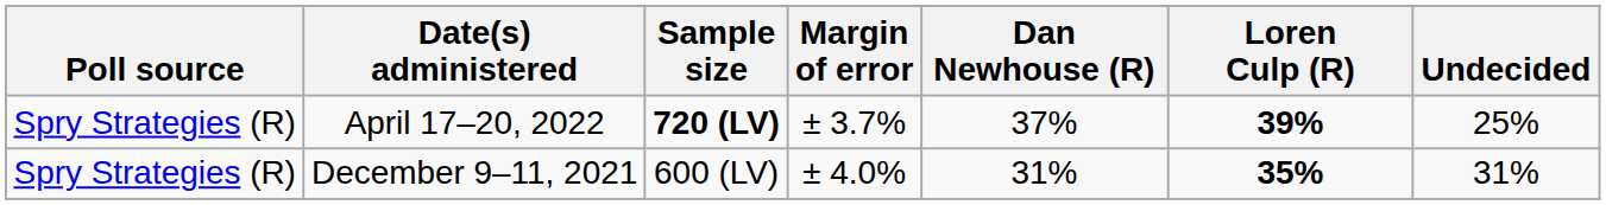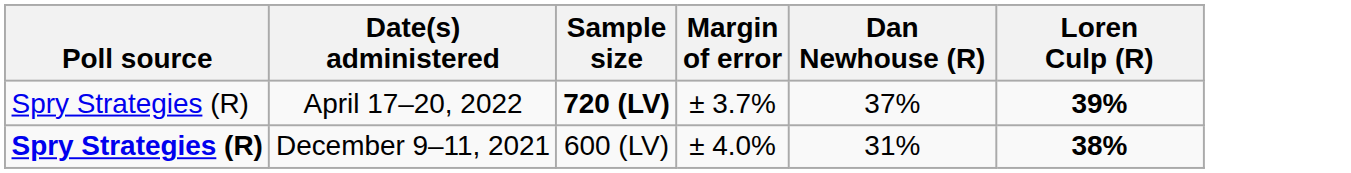- column: Undecided | 25% | 31%
December 9–11, 2021 | Poll source: normal -> bold
December 9–11, 2021 | Loren Culp (R): 35% -> 38%
